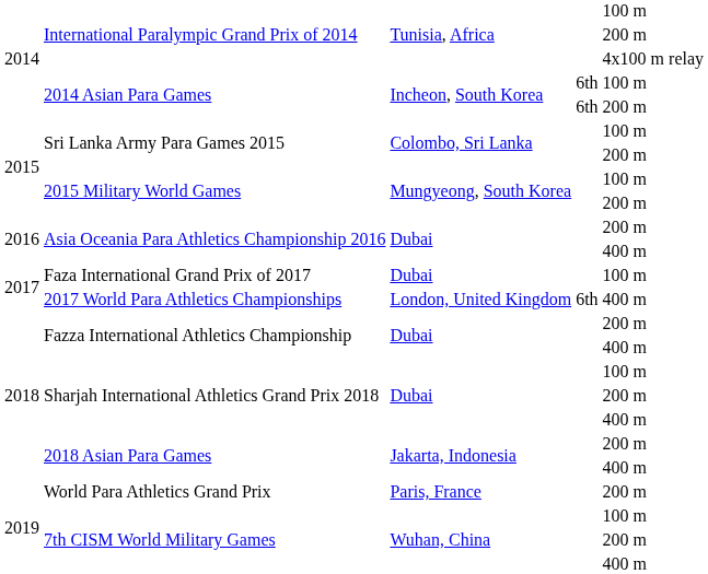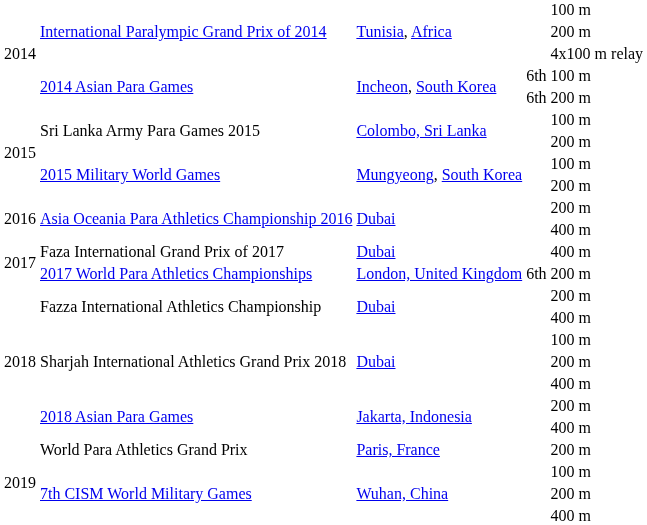Faza International Grand Prix of 2017 | column 5: 100 m -> 400 m
2017 World Para Athletics Championships | column 5: 400 m -> 200 m
